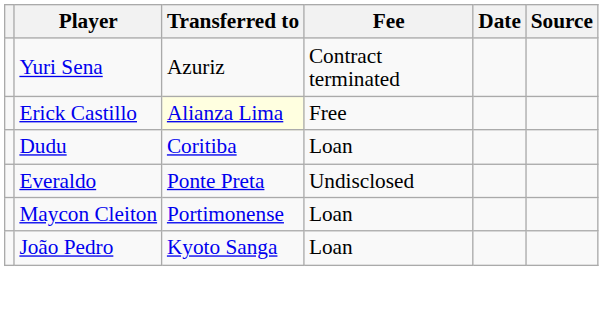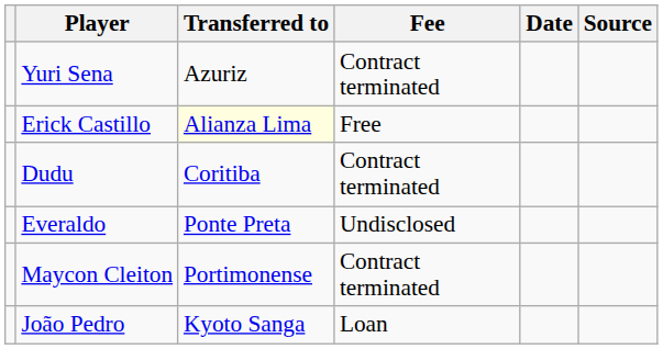Dudu | Fee: Loan -> Contract terminated
Maycon Cleiton | Fee: Loan -> Contract terminated
